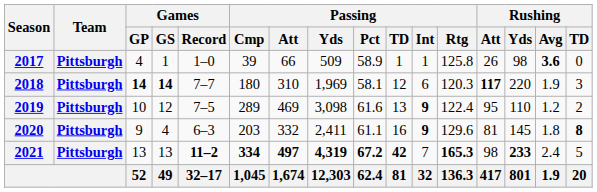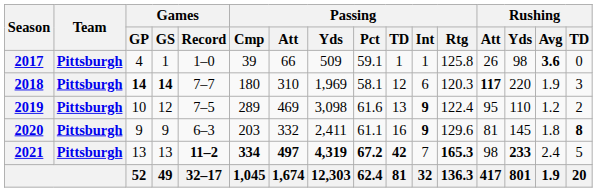2017 | Passing / Pct: 58.9 -> 59.1
2020 | Games / GS: 4 -> 9
